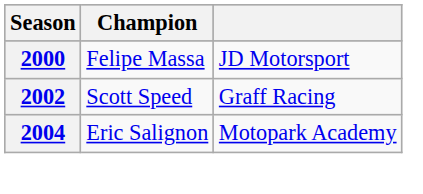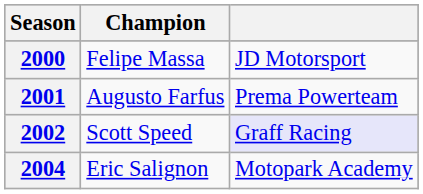+ row: 2001 | Augusto Farfus | Prema Powerteam
2002 | column 3: no background -> lavender background
